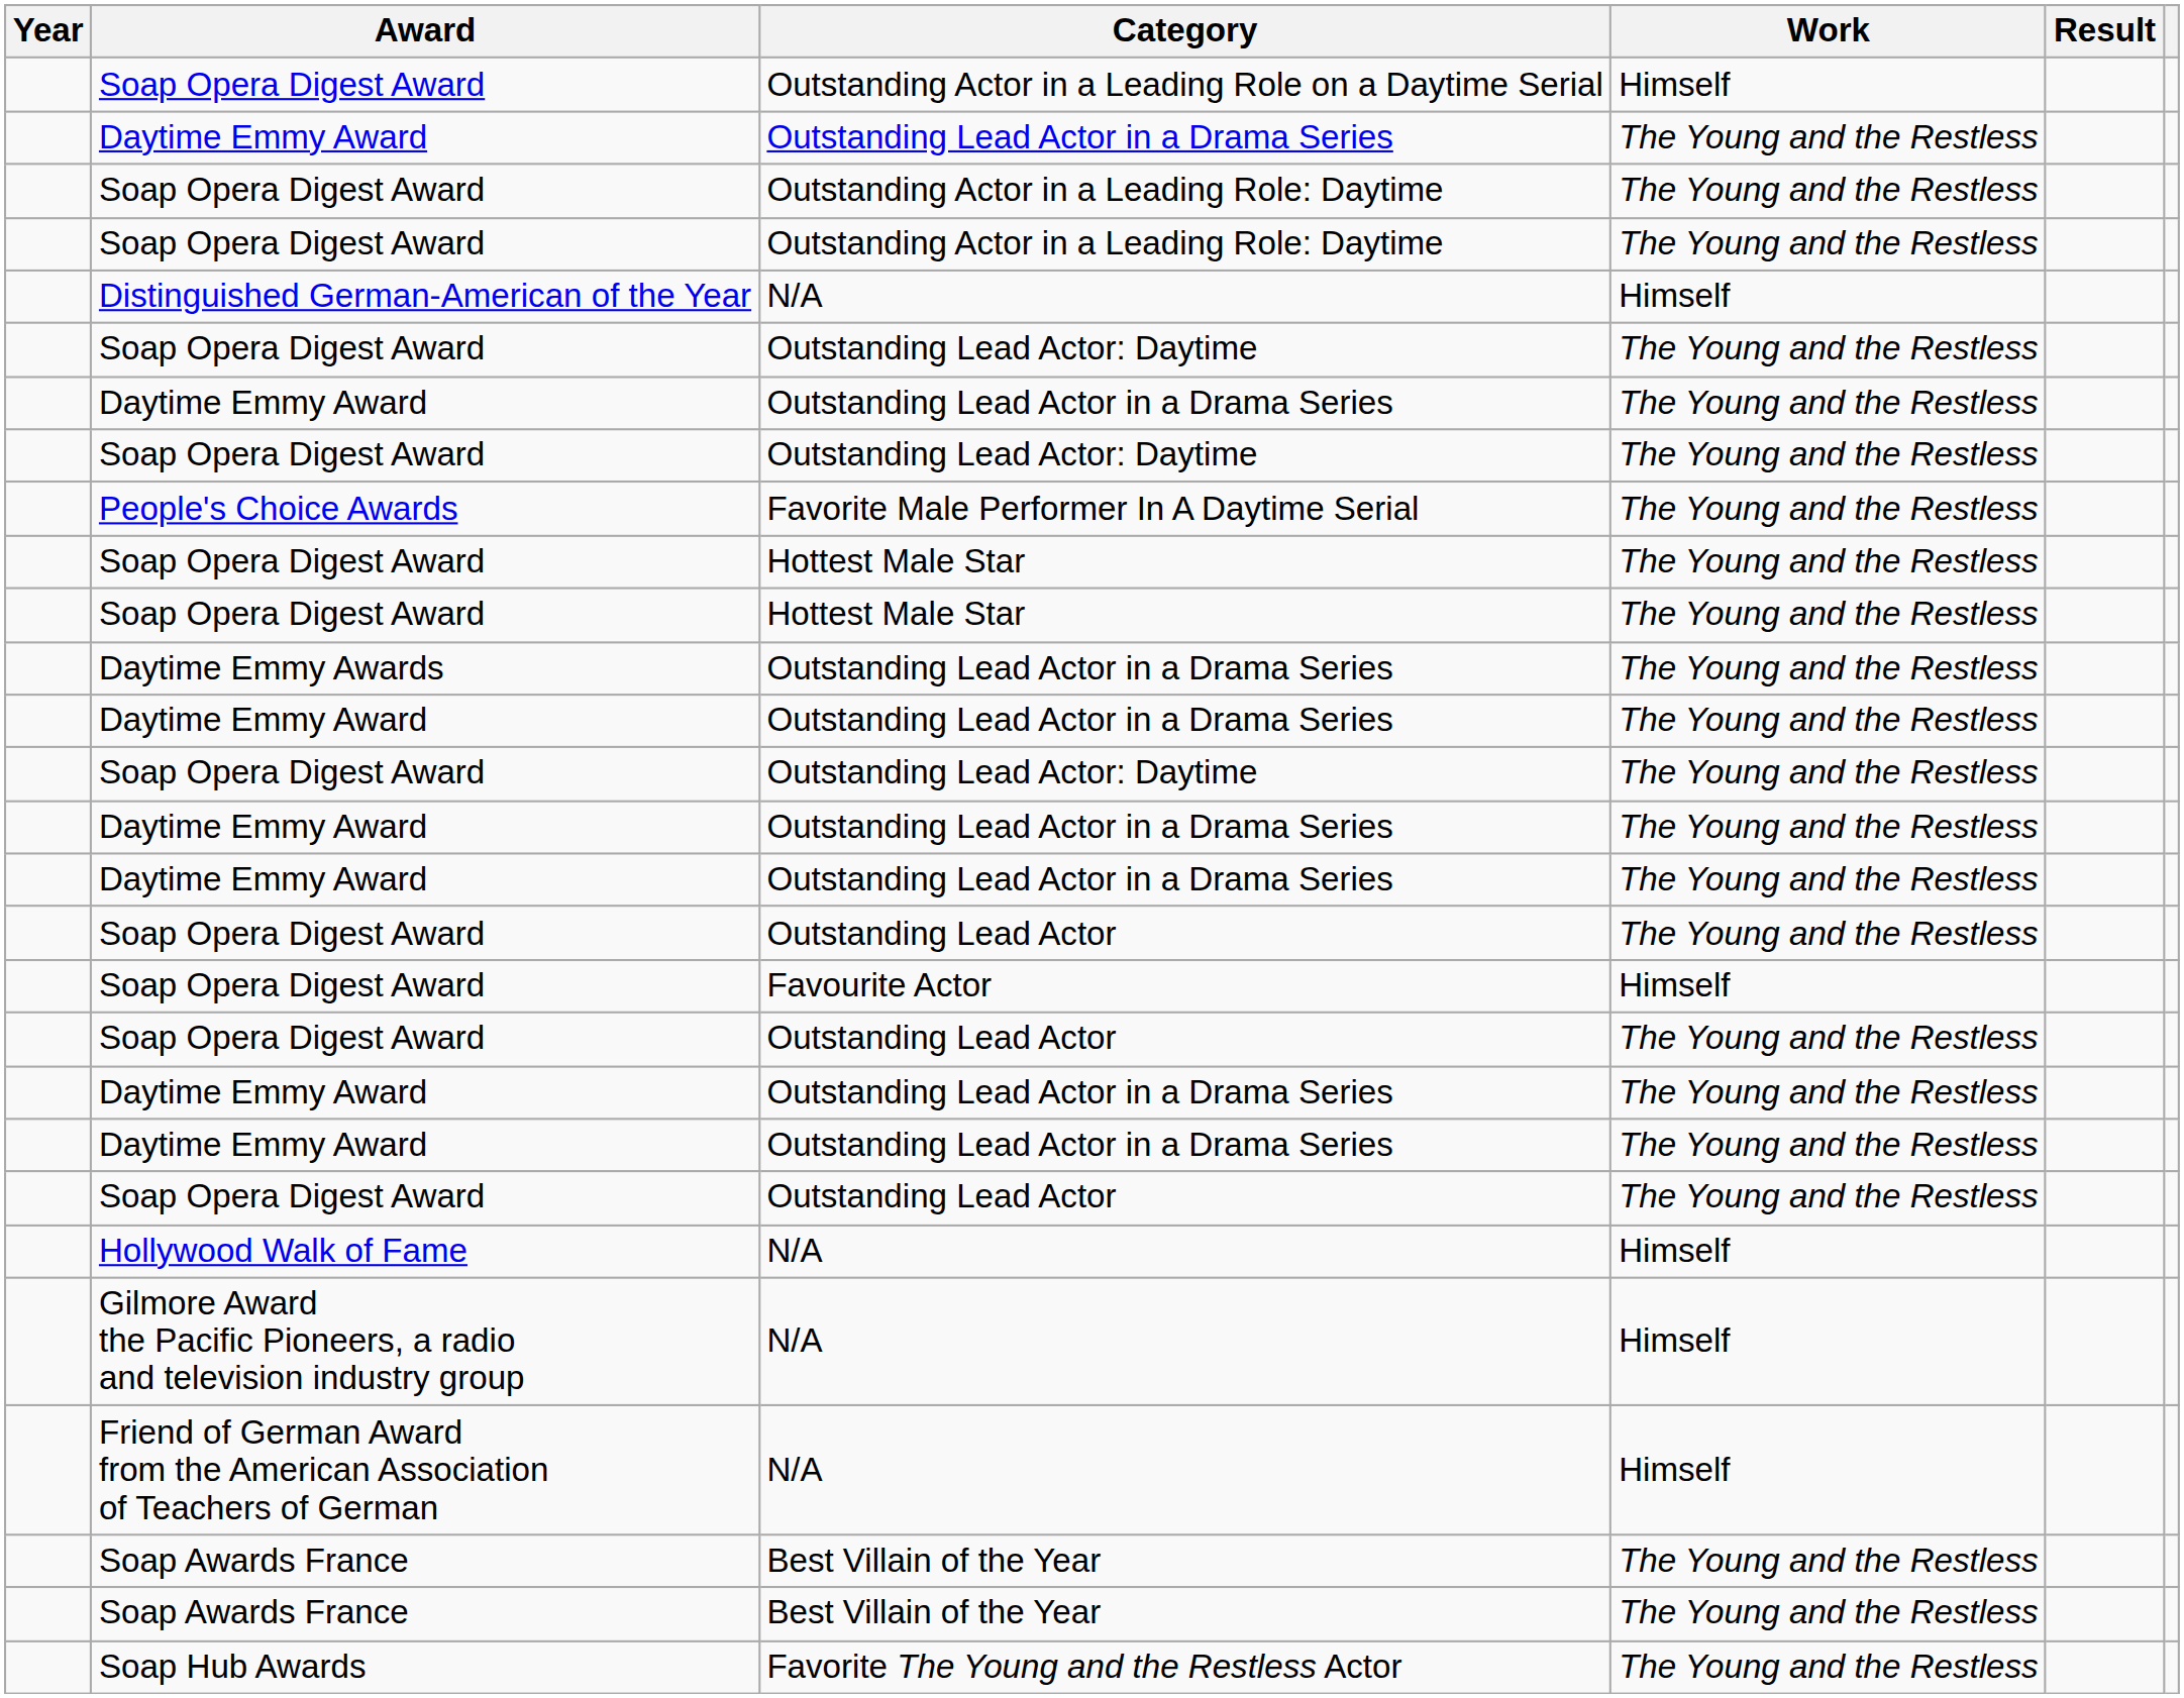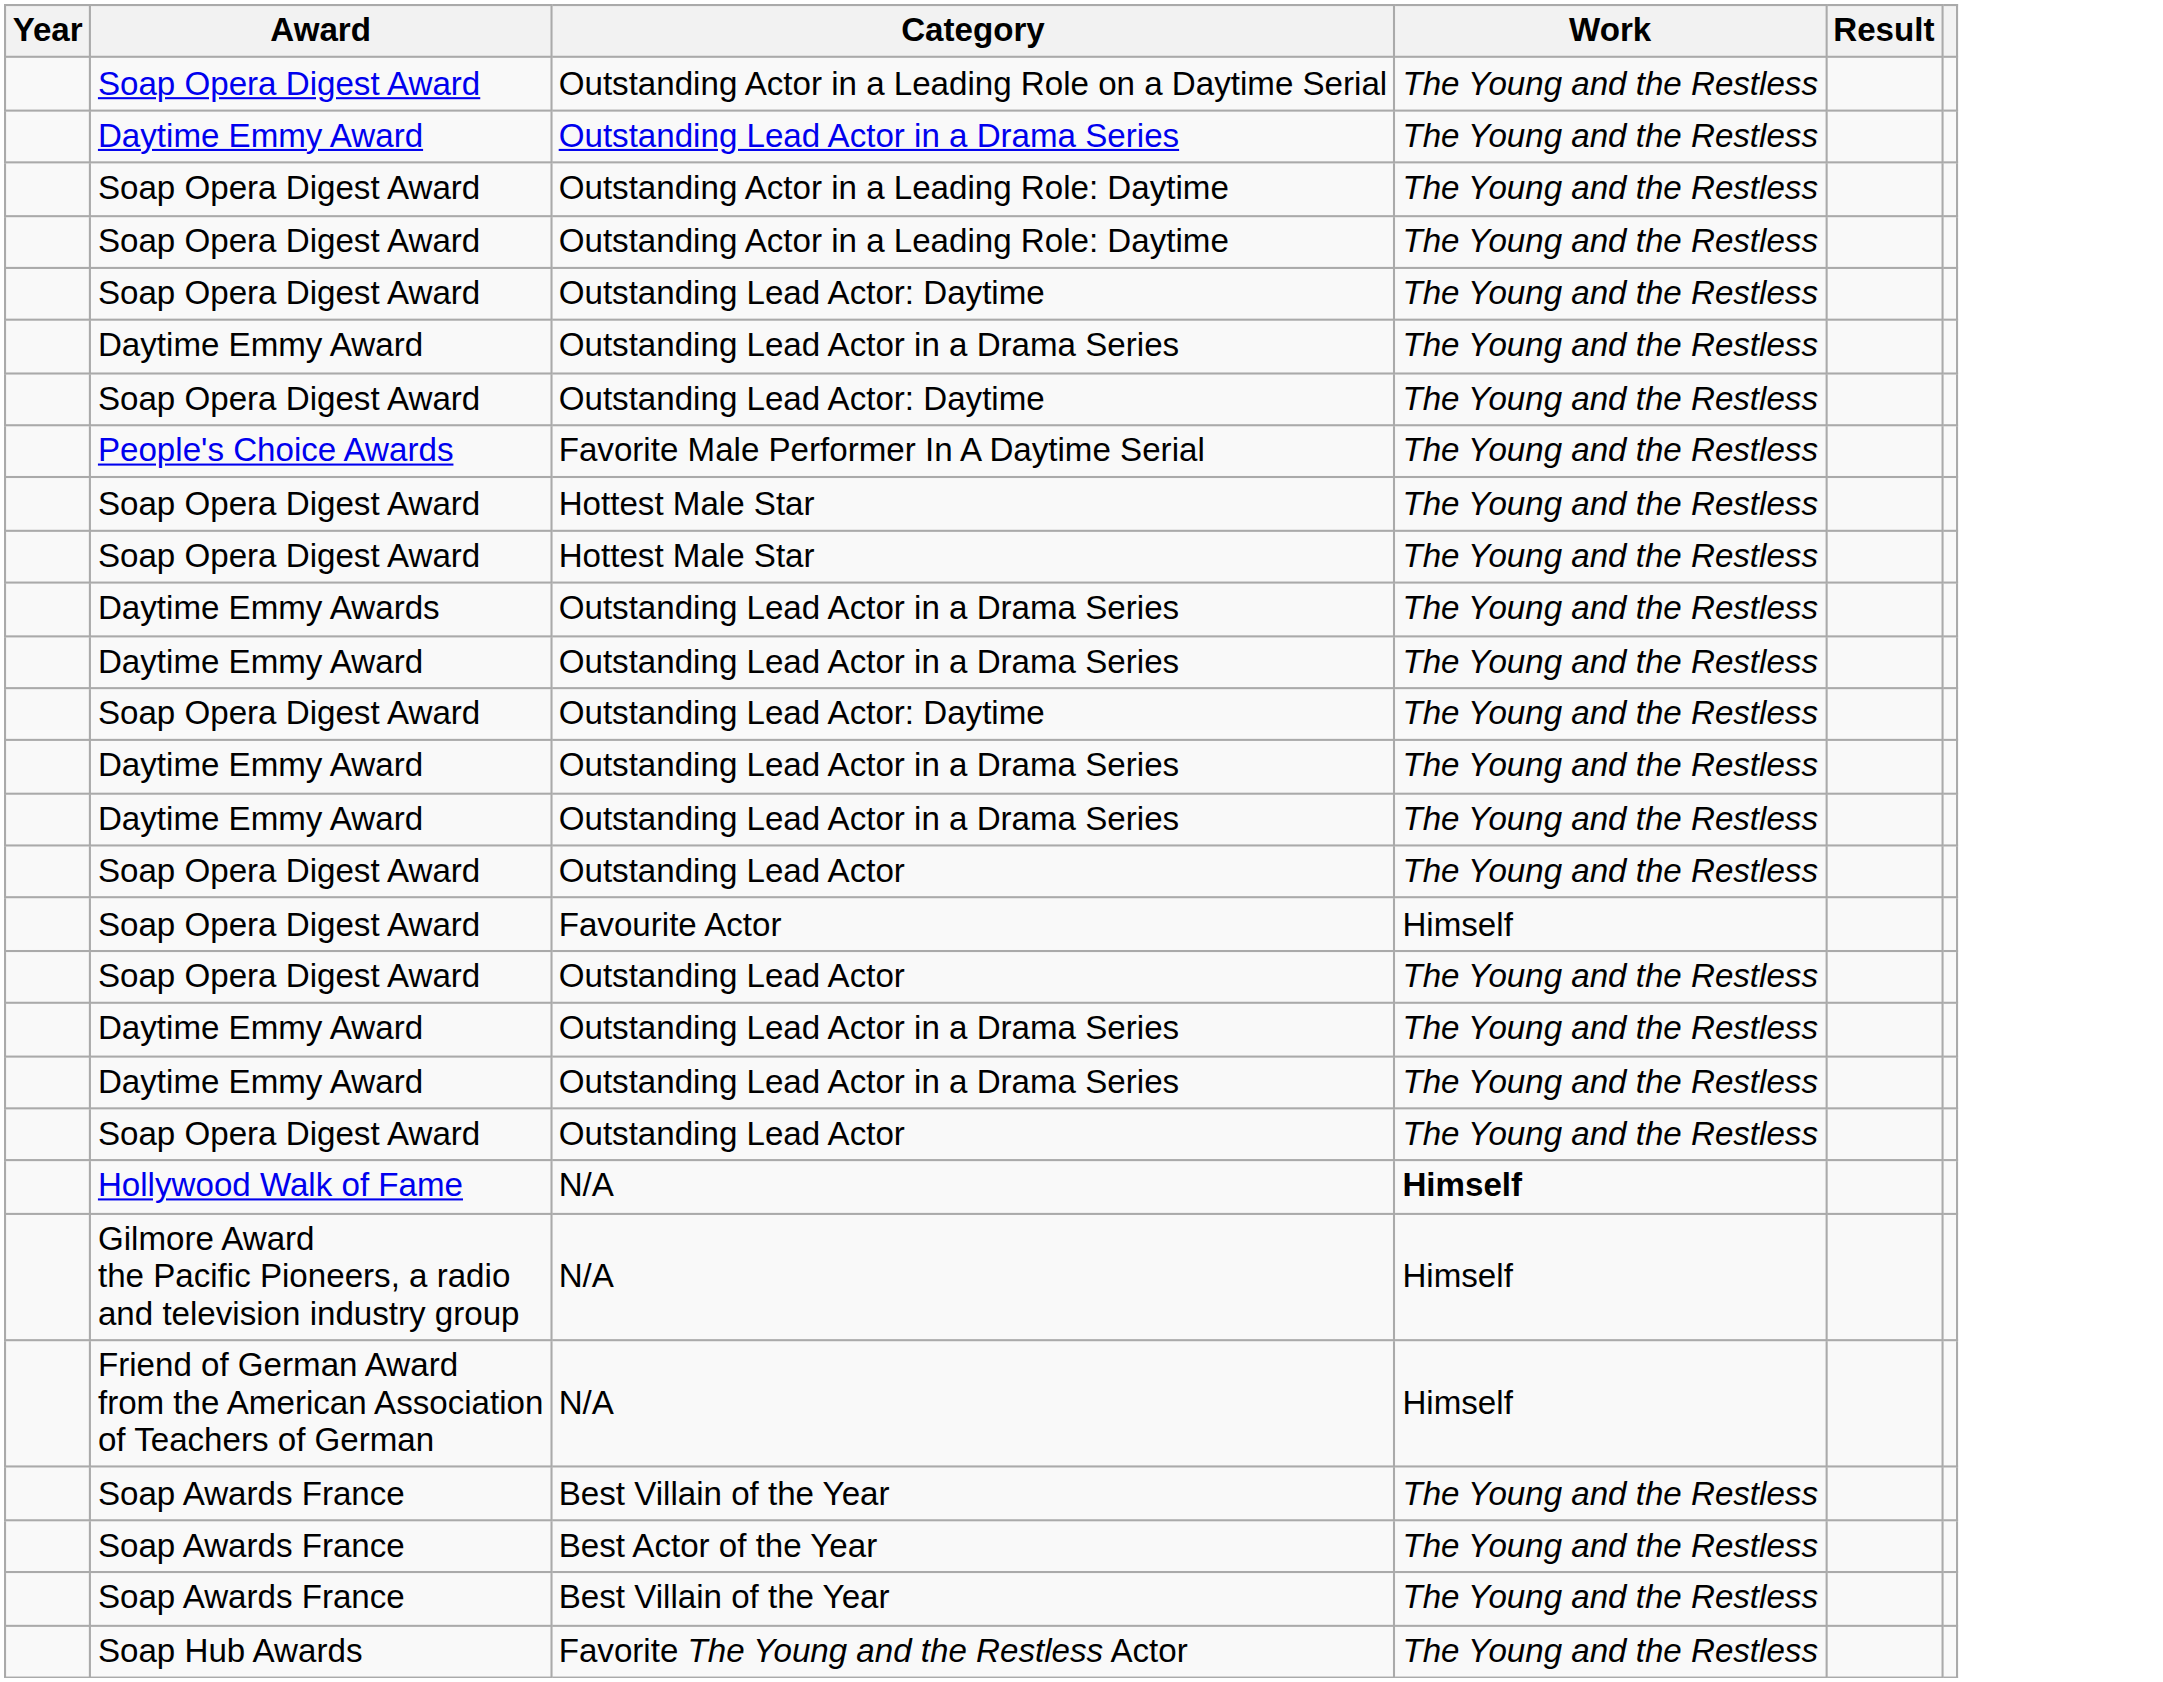Outstanding Actor in a Leading Role on a Daytime Serial | Work: Himself -> The Young and the Restless
- row: Distinguished German-American of the Year | N/A | Himself
Hollywood Walk of Fame / N/A | Work: normal -> bold
+ row: Soap Awards France | Best Actor of the Year | The Young and the Restless
